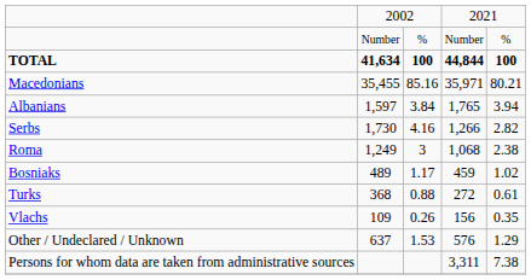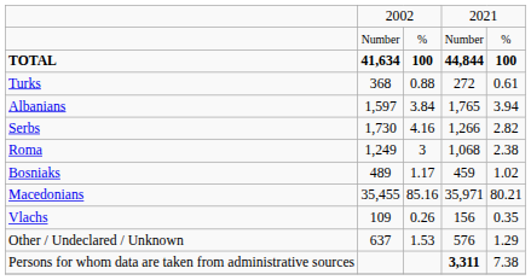rows swapped: Macedonians <-> Turks
Persons for whom data are taken from administrative sources | column 4: normal -> bold
